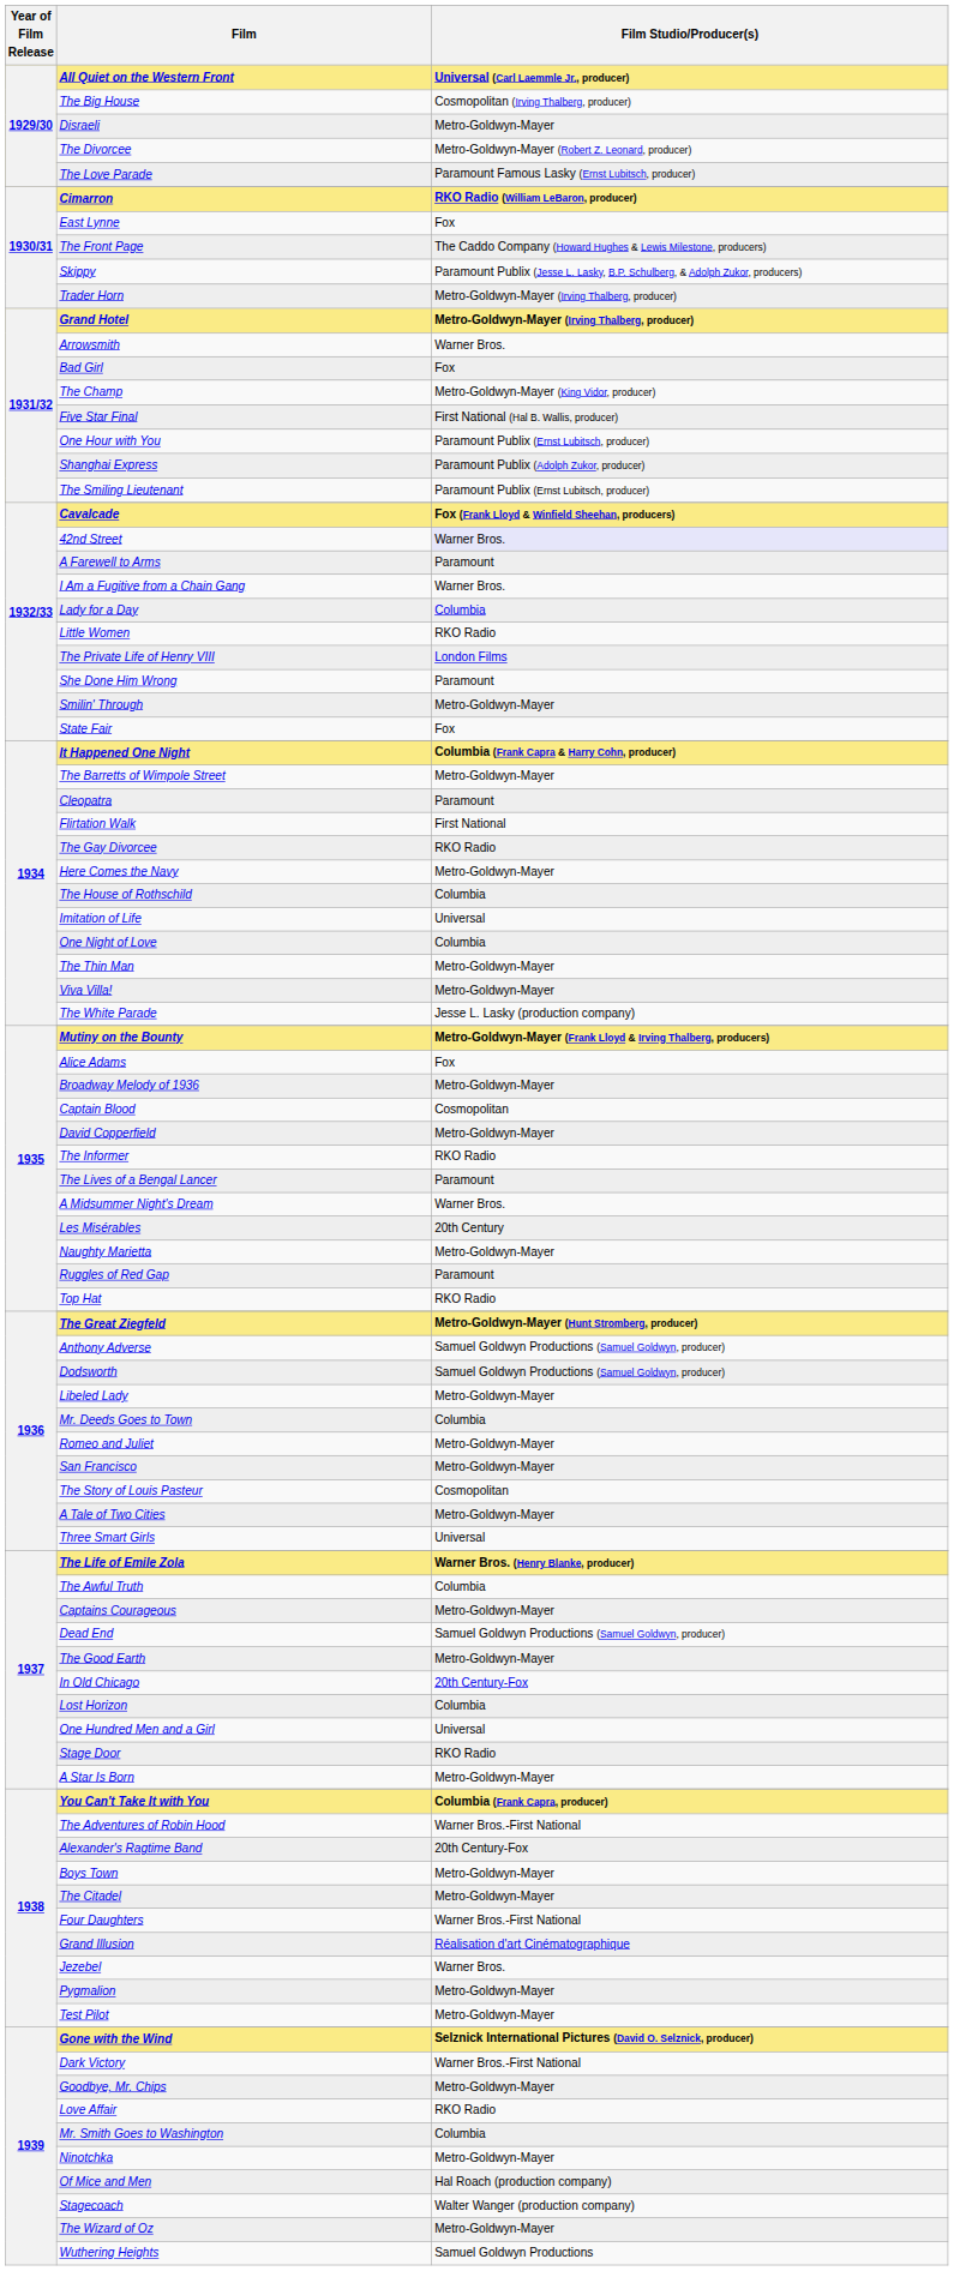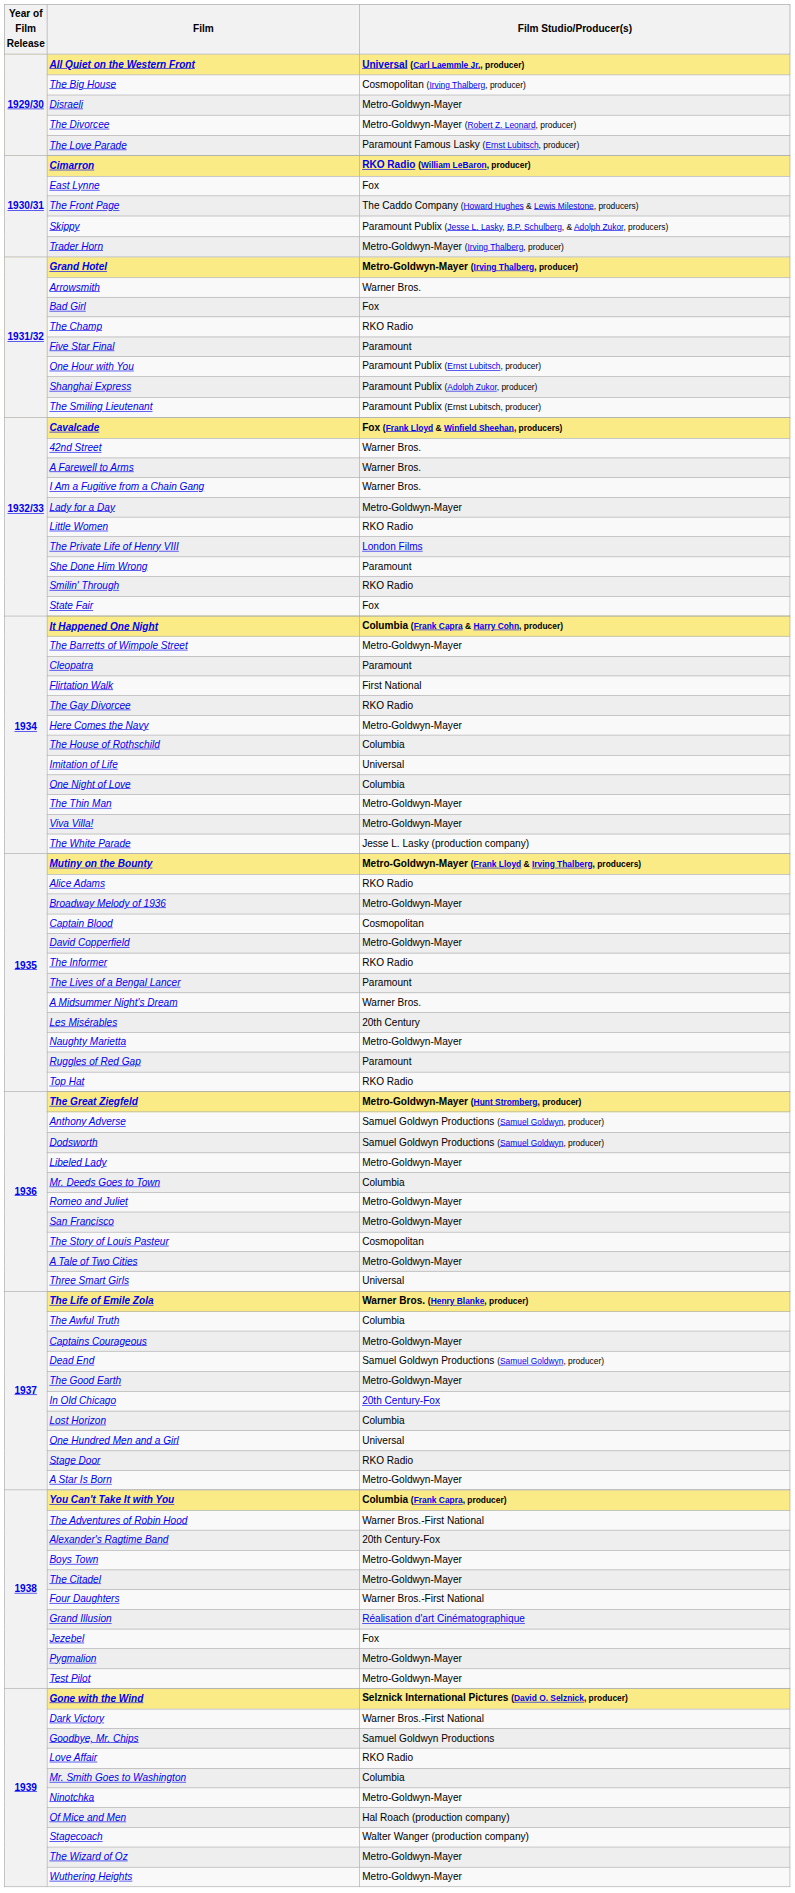The Champ | Film Studio/Producer(s): Metro-Goldwyn-Mayer (King Vidor, producer) -> RKO Radio
Five Star Final | Film Studio/Producer(s): First National (Hal B. Wallis, producer) -> Paramount
42nd Street | Film Studio/Producer(s): lavender background -> no background
A Farewell to Arms | Film Studio/Producer(s): Paramount -> Warner Bros.
Lady for a Day | Film Studio/Producer(s): Columbia -> Metro-Goldwyn-Mayer
Smilin' Through | Film Studio/Producer(s): Metro-Goldwyn-Mayer -> RKO Radio
Alice Adams | Film Studio/Producer(s): Fox -> RKO Radio
Jezebel | Film Studio/Producer(s): Warner Bros. -> Fox
Goodbye, Mr. Chips | Film Studio/Producer(s): Metro-Goldwyn-Mayer -> Samuel Goldwyn Productions
Wuthering Heights | Film Studio/Producer(s): Samuel Goldwyn Productions -> Metro-Goldwyn-Mayer
